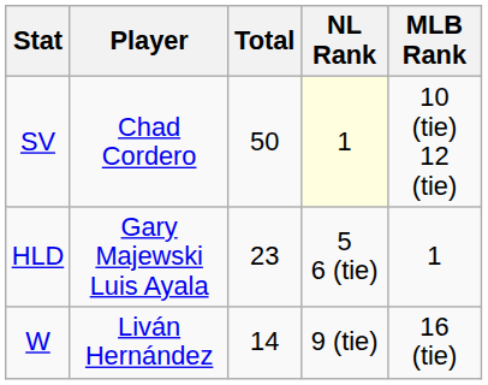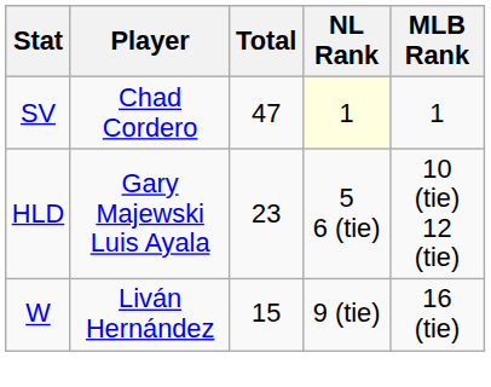SV | Total: 50 -> 47
SV | MLB Rank: 10 (tie) 12 (tie) -> 1
HLD | MLB Rank: 1 -> 10 (tie) 12 (tie)
W | Total: 14 -> 15
